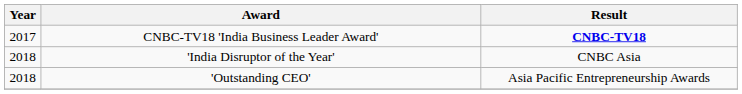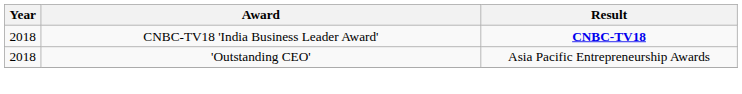CNBC-TV18 'India Business Leader Award' | Year: 2017 -> 2018
- row: 2018 | 'India Disruptor of the Year' | CNBC Asia
